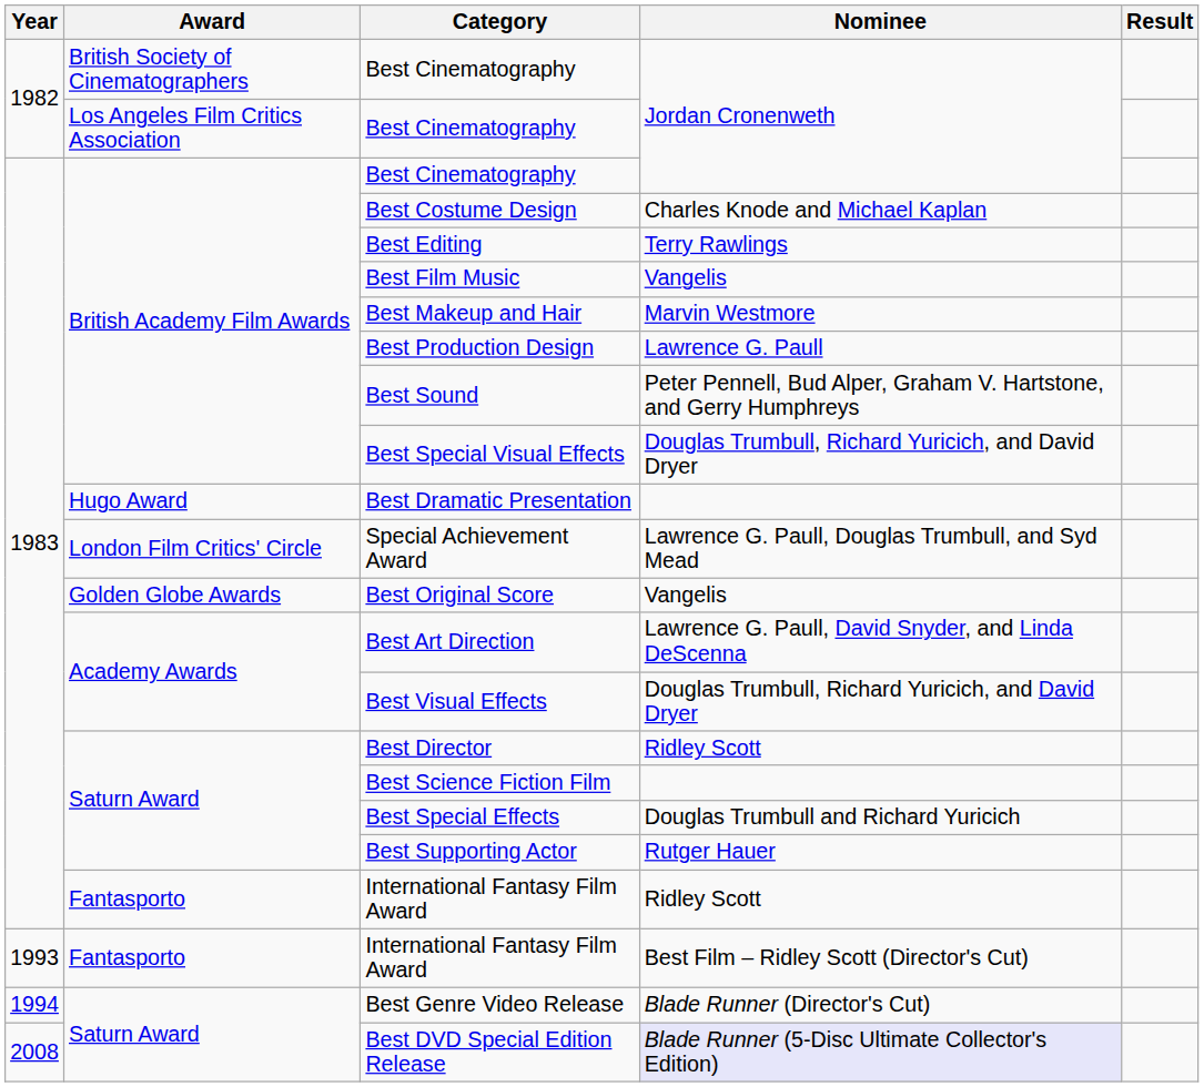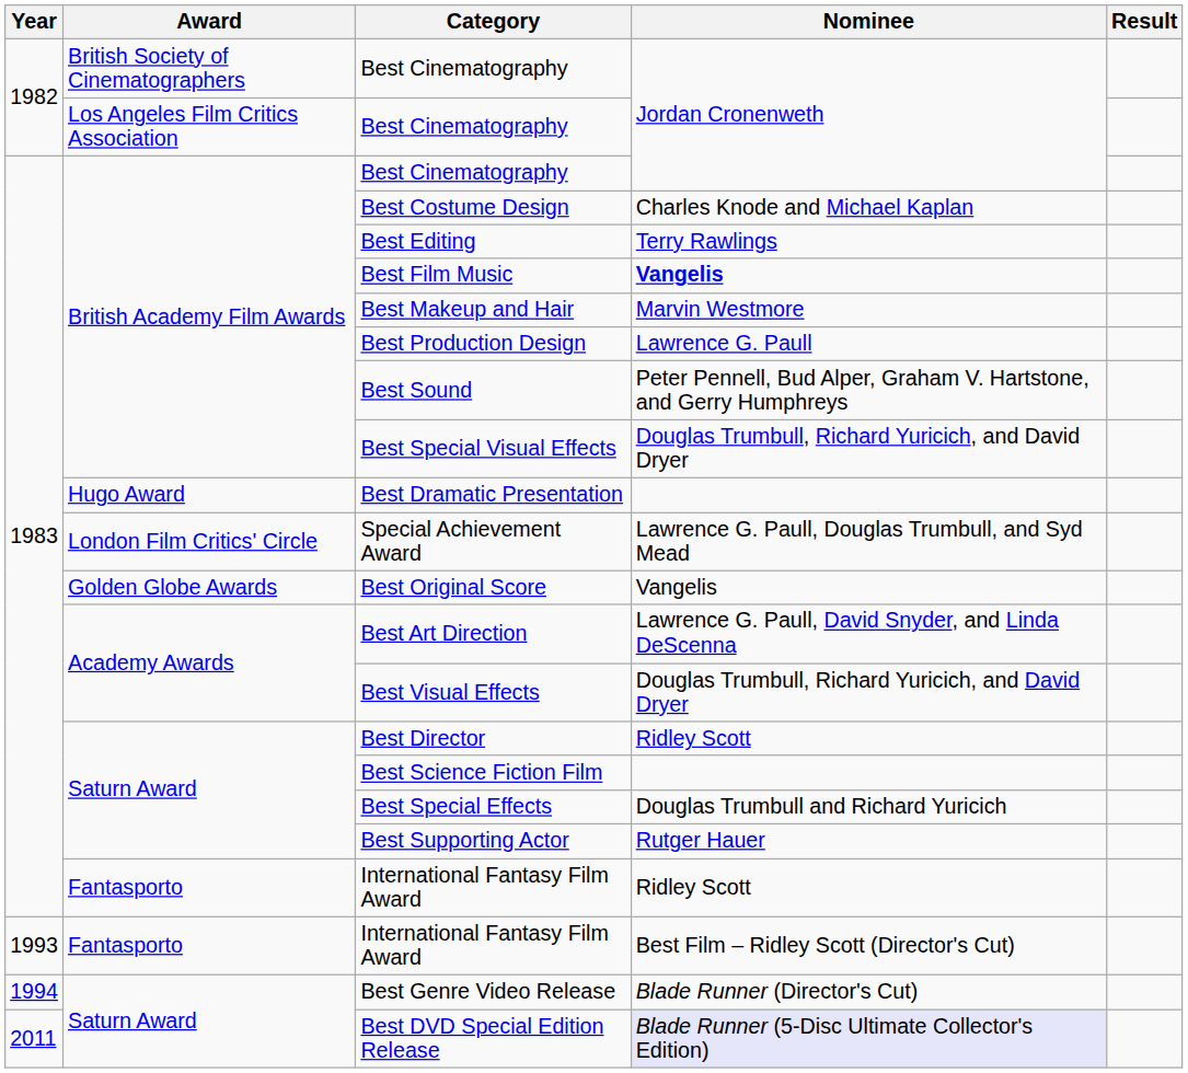Best Film Music | Nominee: normal -> bold
Best DVD Special Edition Release | Year: 2008 -> 2011
